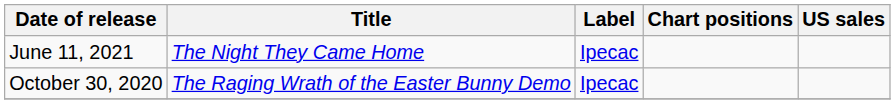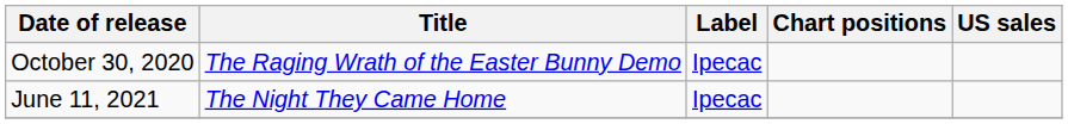rows swapped: October 30, 2020 <-> June 11, 2021
